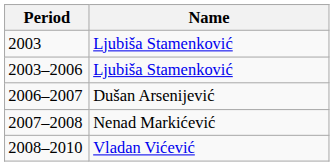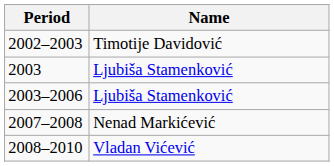+ row: 2002–2003 | Timotije Davidović
- row: 2006–2007 | Dušan Arsenijević
